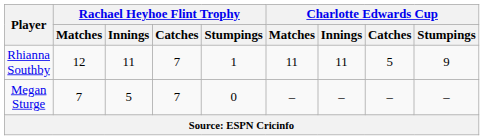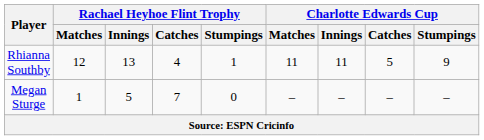Rhianna Southby | Rachael Heyhoe Flint Trophy / Innings: 11 -> 13
Rhianna Southby | Rachael Heyhoe Flint Trophy / Catches: 7 -> 4
Megan Sturge | Rachael Heyhoe Flint Trophy / Matches: 7 -> 1
